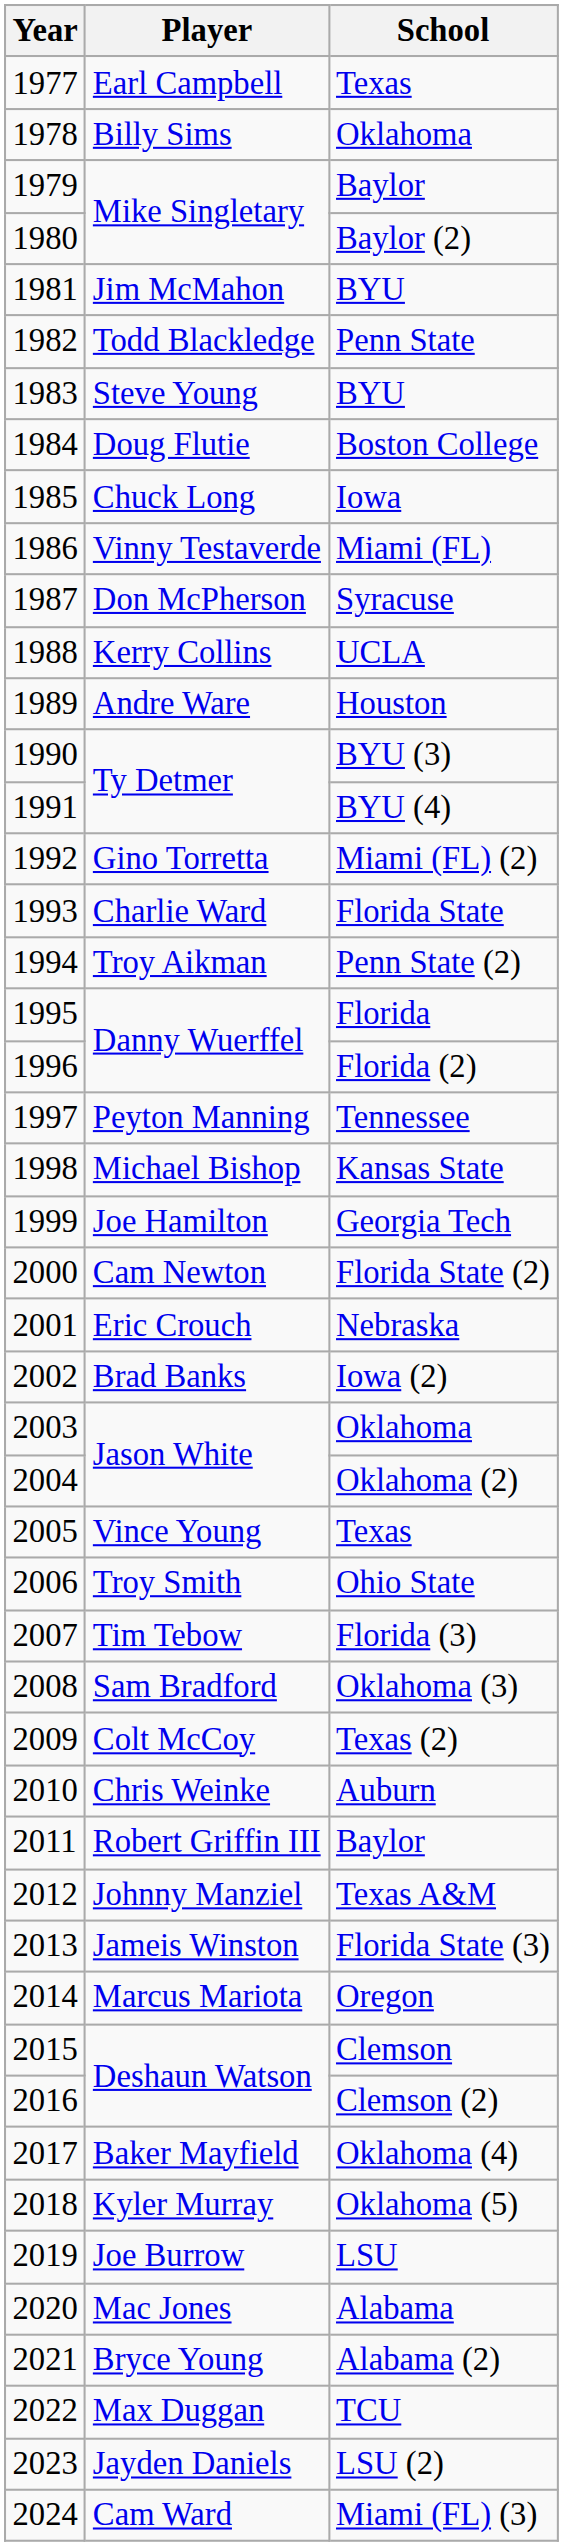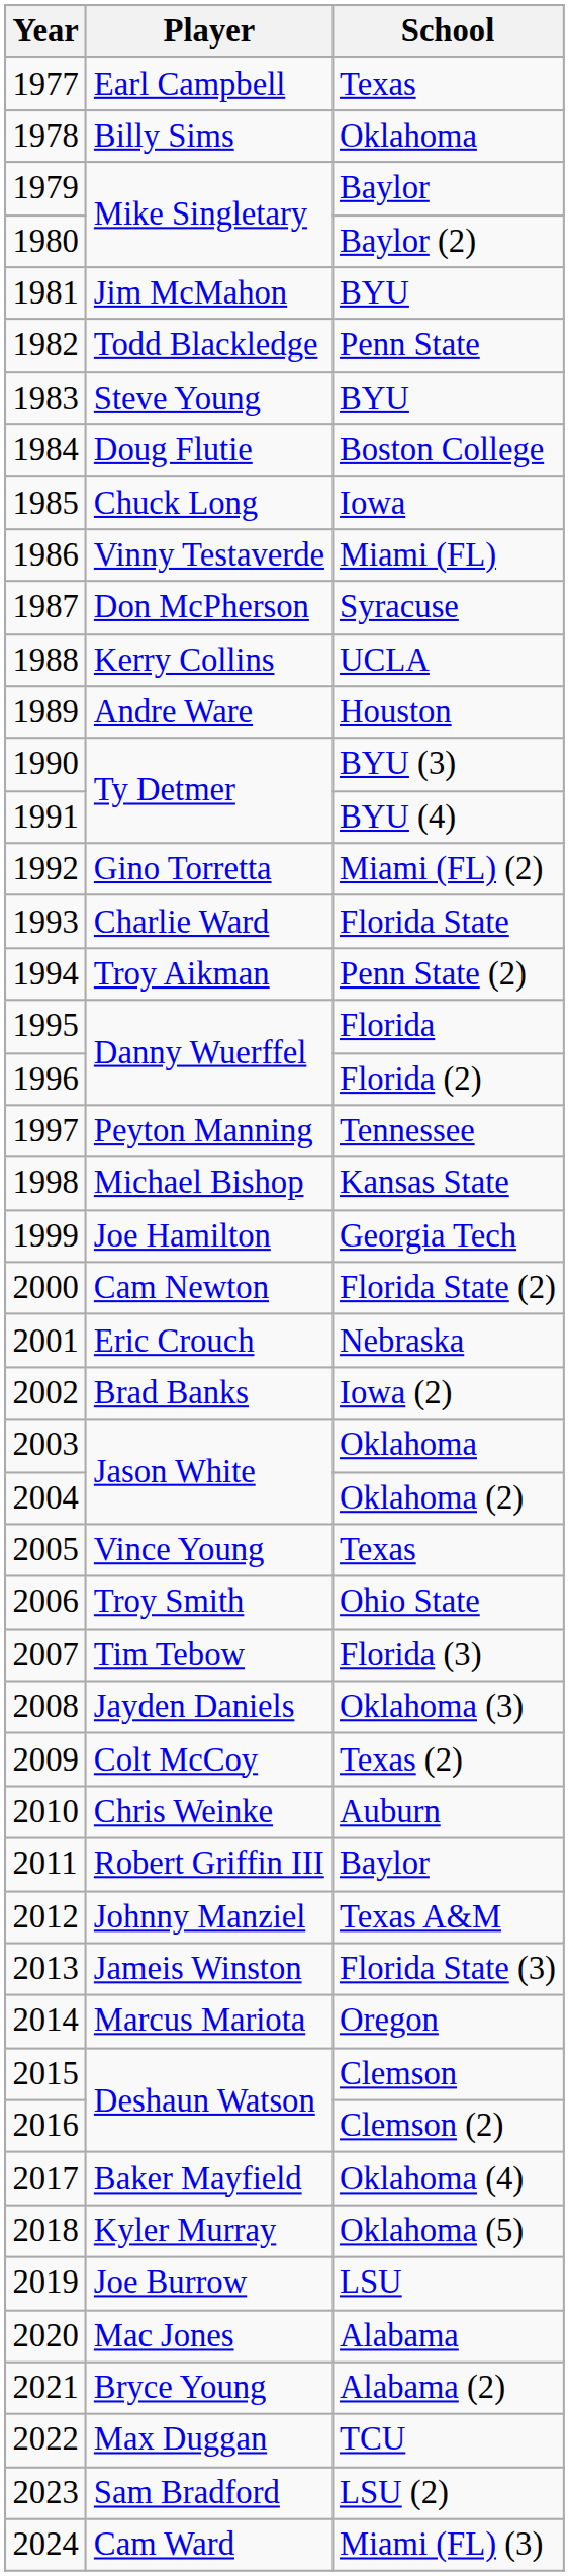Oklahoma (3) | Player: Sam Bradford -> Jayden Daniels
LSU (2) | Player: Jayden Daniels -> Sam Bradford
